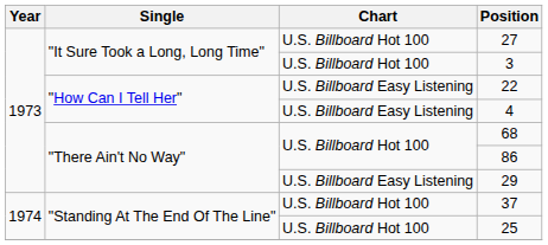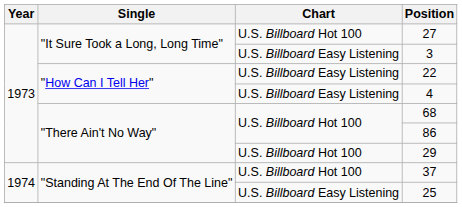3 | Chart: U.S. Billboard Hot 100 -> U.S. Billboard Easy Listening
29 | Chart: U.S. Billboard Easy Listening -> U.S. Billboard Hot 100
25 | Chart: U.S. Billboard Hot 100 -> U.S. Billboard Easy Listening
